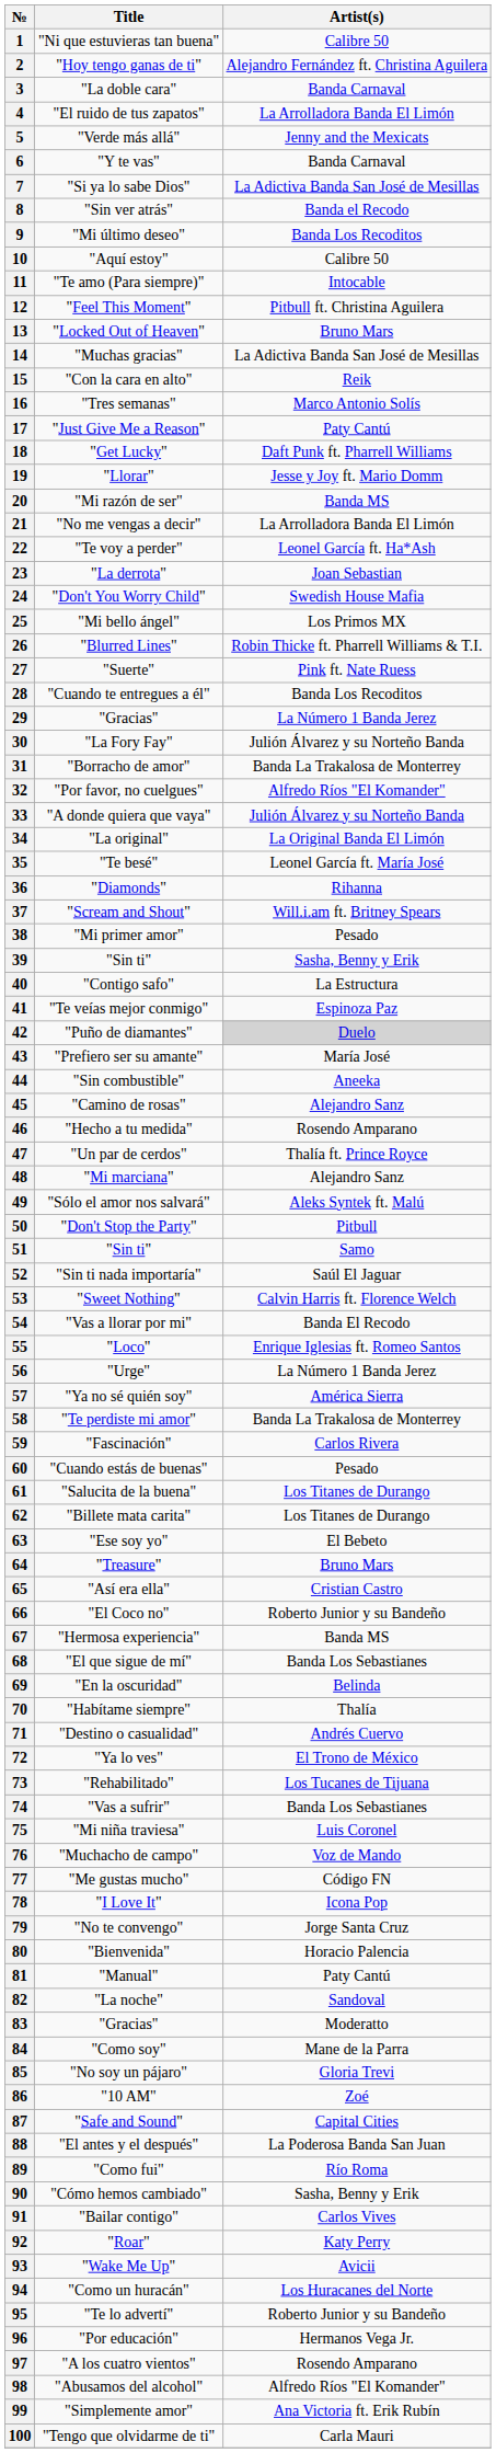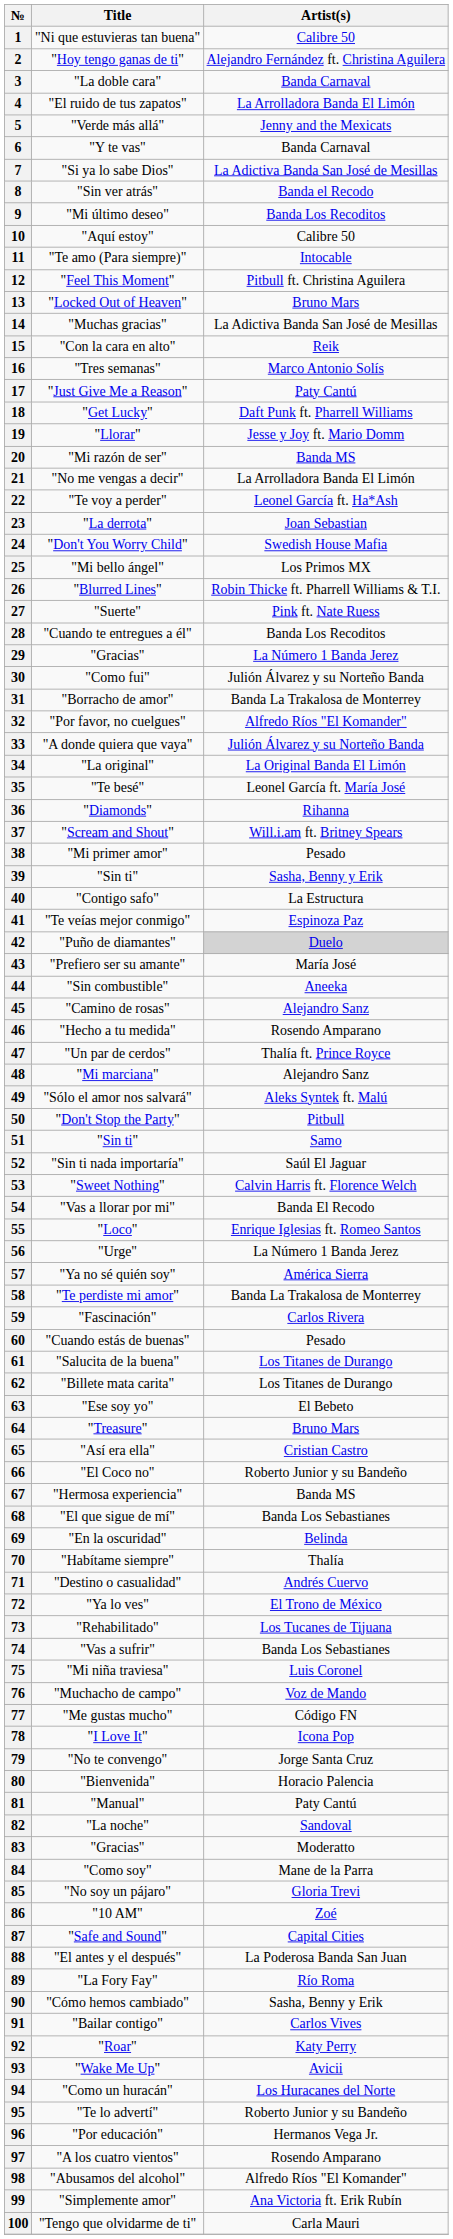30 | Title: "La Fory Fay" -> "Como fui"
89 | Title: "Como fui" -> "La Fory Fay"
